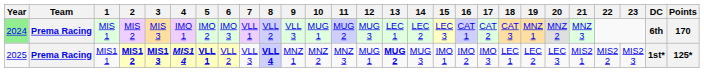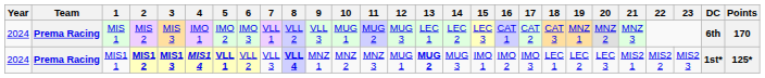MIS 1 | Year: lightgreen background -> no background
MIS1 1 | Year: 2025 -> 2024
